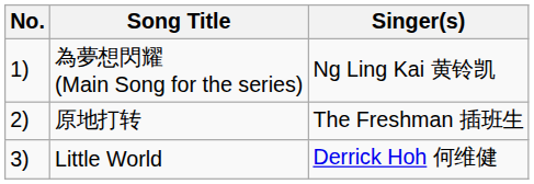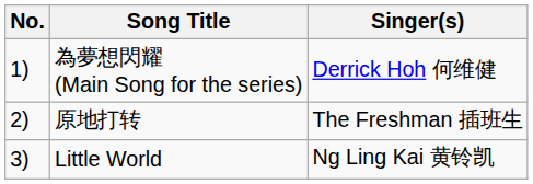為夢想閃耀 (Main Song for the series) | Singer(s): Ng Ling Kai 黄铃凯 -> Derrick Hoh 何维健
Little World | Singer(s): Derrick Hoh 何维健 -> Ng Ling Kai 黄铃凯
